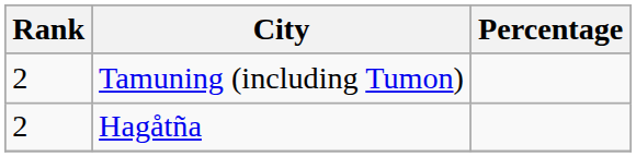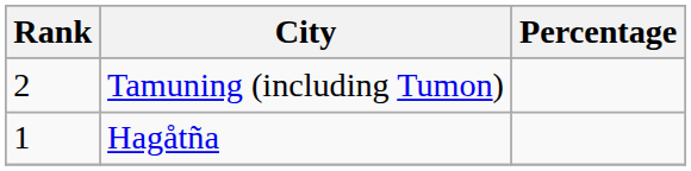Hagåtña | Rank: 2 -> 1
